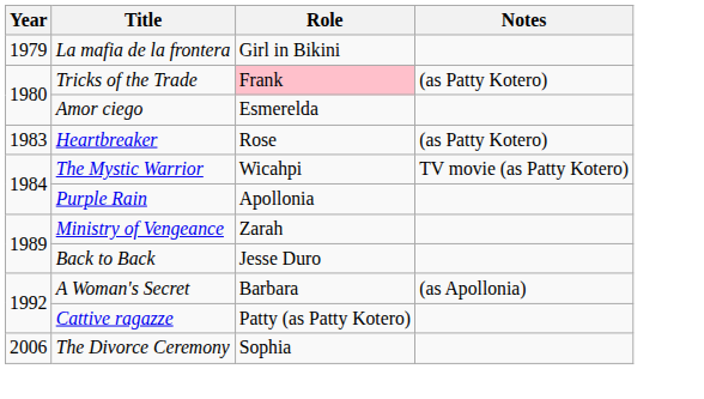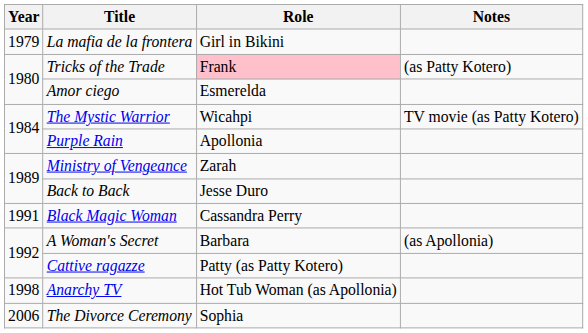- row: 1983 | Heartbreaker | Rose | (as Patty Kotero)
+ row: 1991 | Black Magic Woman | Cassandra Perry
+ row: 1998 | Anarchy TV | Hot Tub Woman (as Apollonia)
